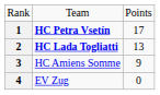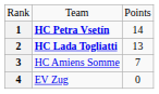1 | column 3: 17 -> 14
3 | column 3: 9 -> 7
